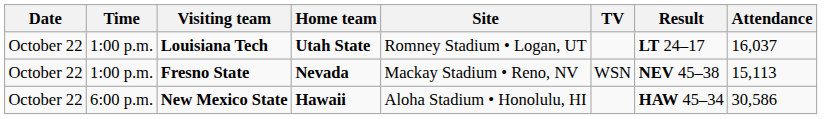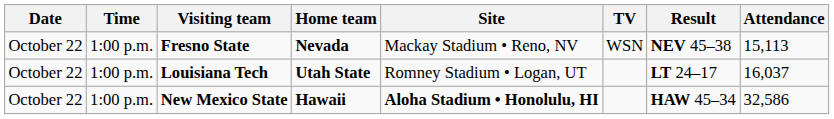rows swapped: Fresno State <-> Louisiana Tech
New Mexico State | Time: 6:00 p.m. -> 1:00 p.m.
New Mexico State | Site: normal -> bold
New Mexico State | Attendance: 30,586 -> 32,586
